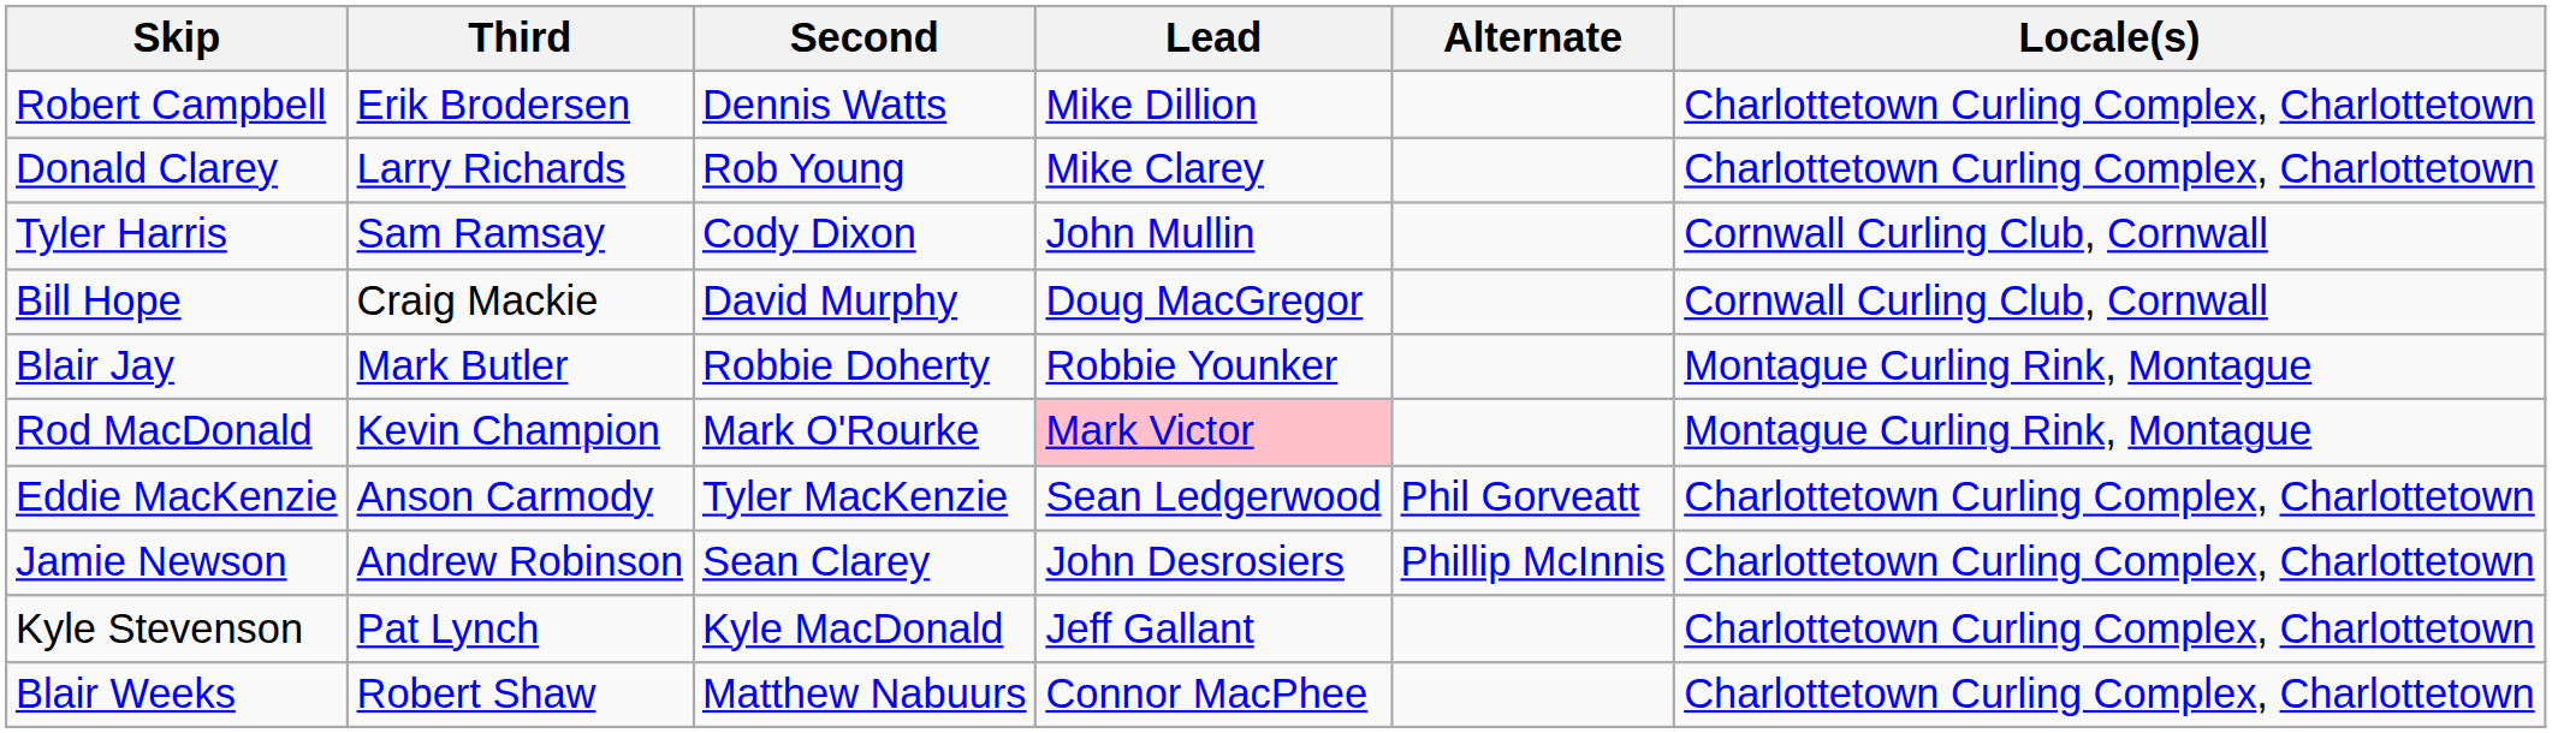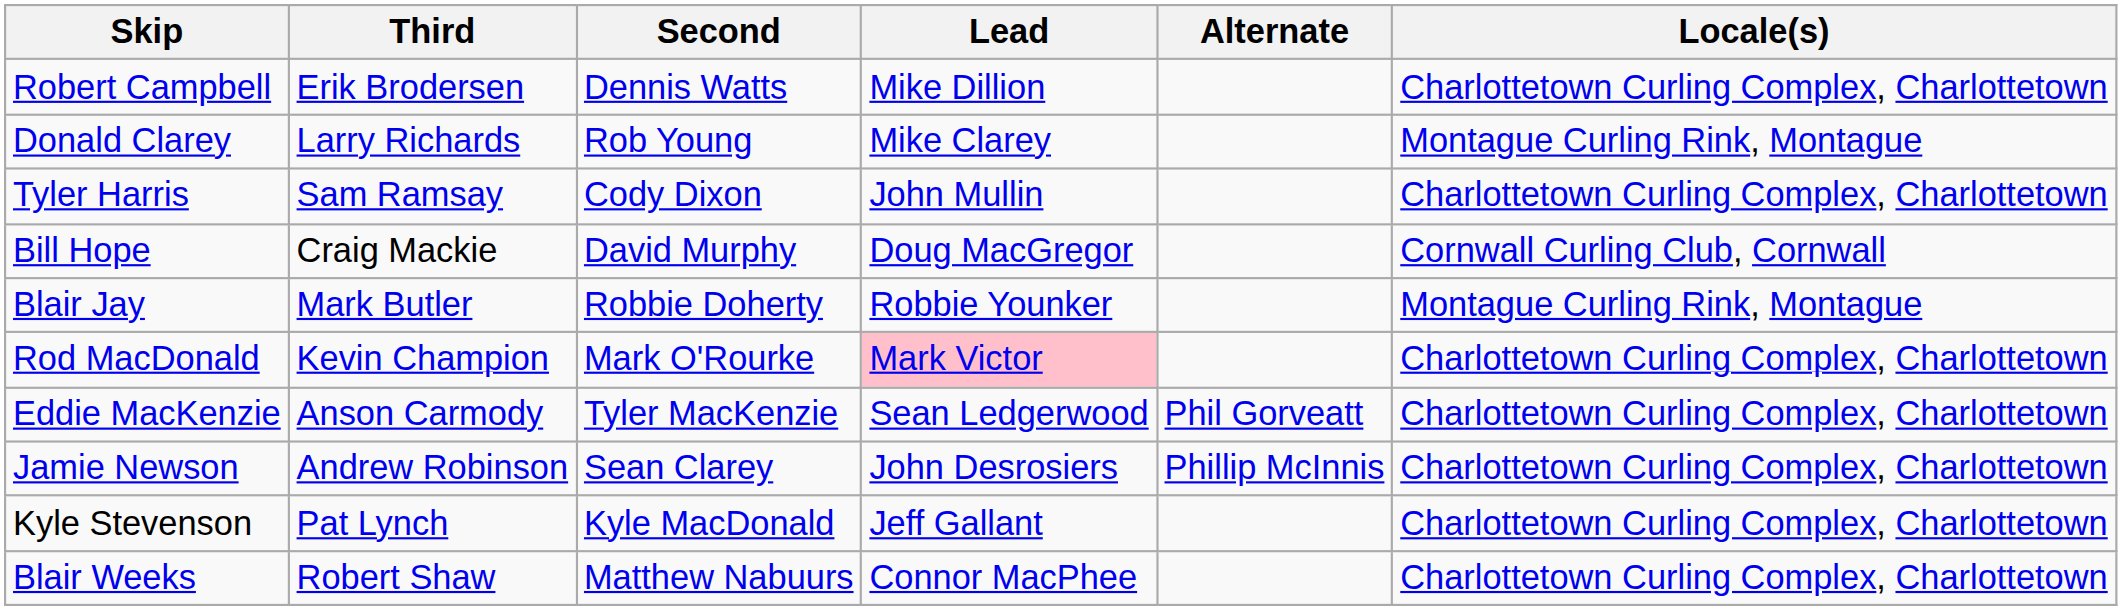Donald Clarey | Locale(s): Charlottetown Curling Complex, Charlottetown -> Montague Curling Rink, Montague
Tyler Harris | Locale(s): Cornwall Curling Club, Cornwall -> Charlottetown Curling Complex, Charlottetown
Rod MacDonald | Locale(s): Montague Curling Rink, Montague -> Charlottetown Curling Complex, Charlottetown
